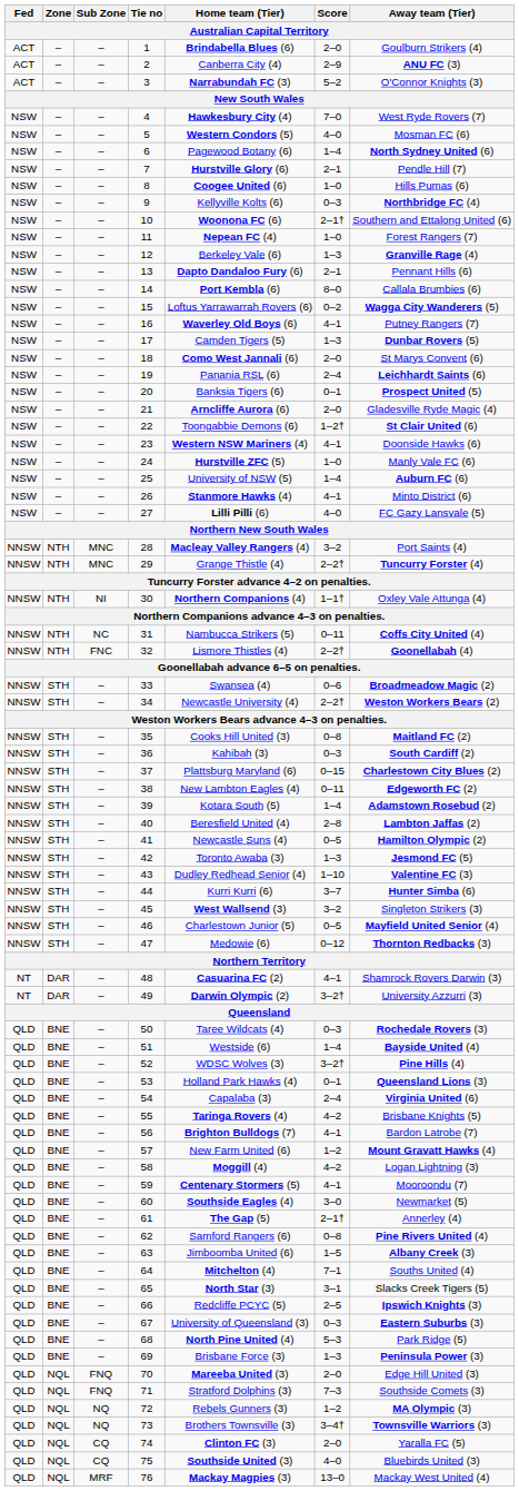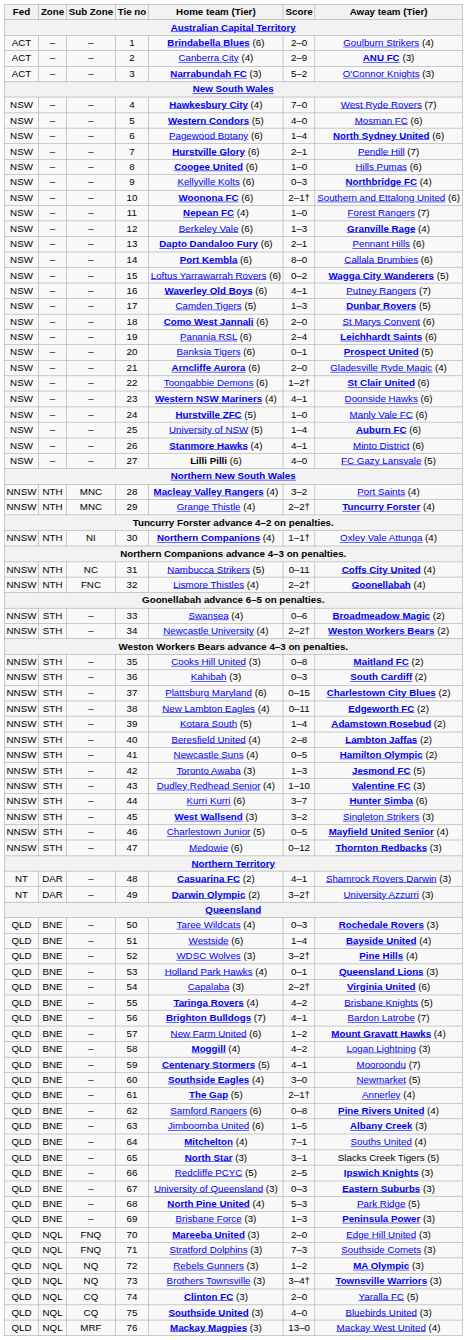54 | Score: 2–4 -> 2–2†
